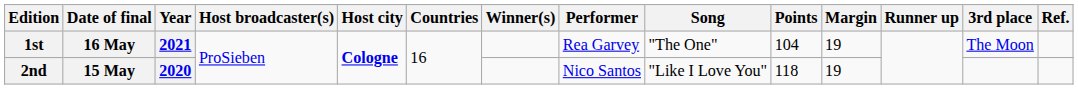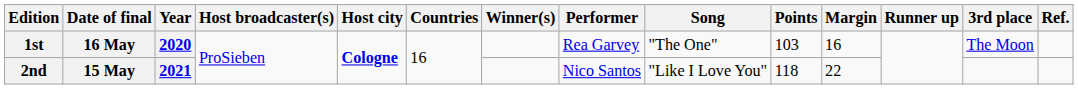1st | Year: 2021 -> 2020
1st | Points: 104 -> 103
1st | Margin: 19 -> 16
2nd | Year: 2020 -> 2021
2nd | Margin: 19 -> 22
